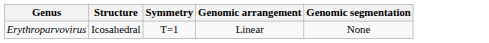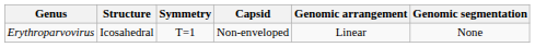+ column: Capsid | Non-enveloped
